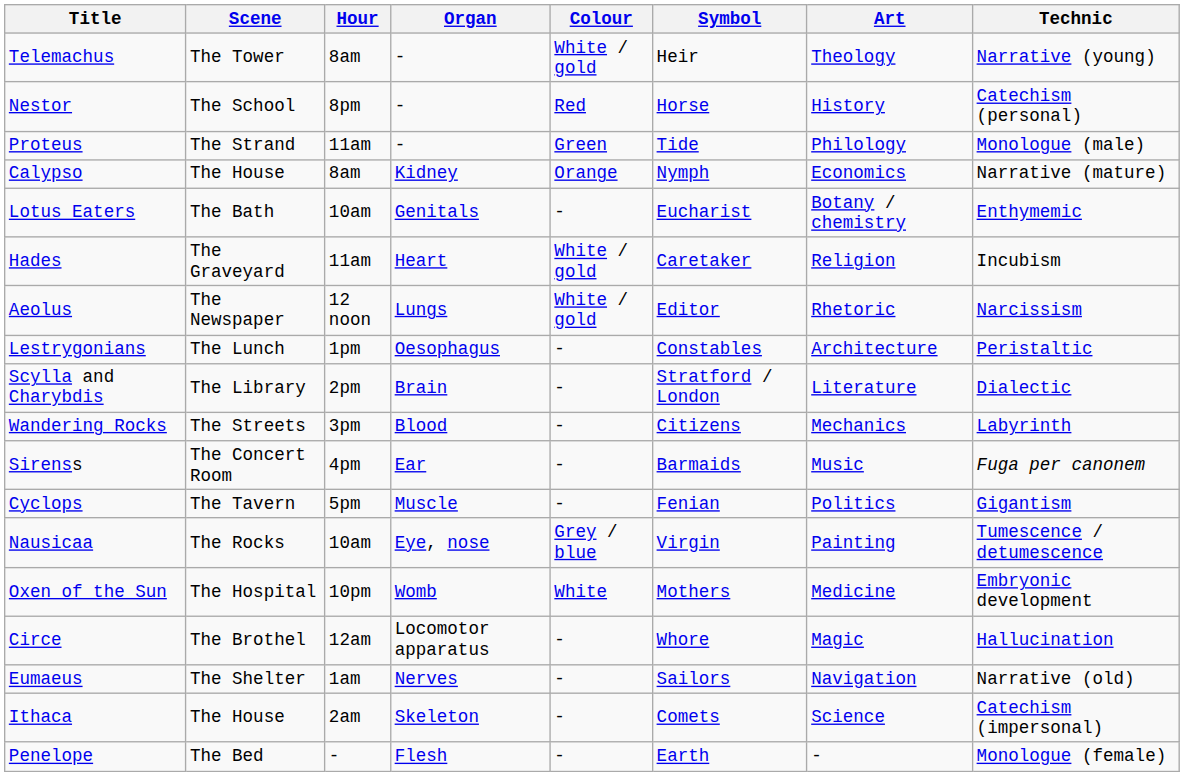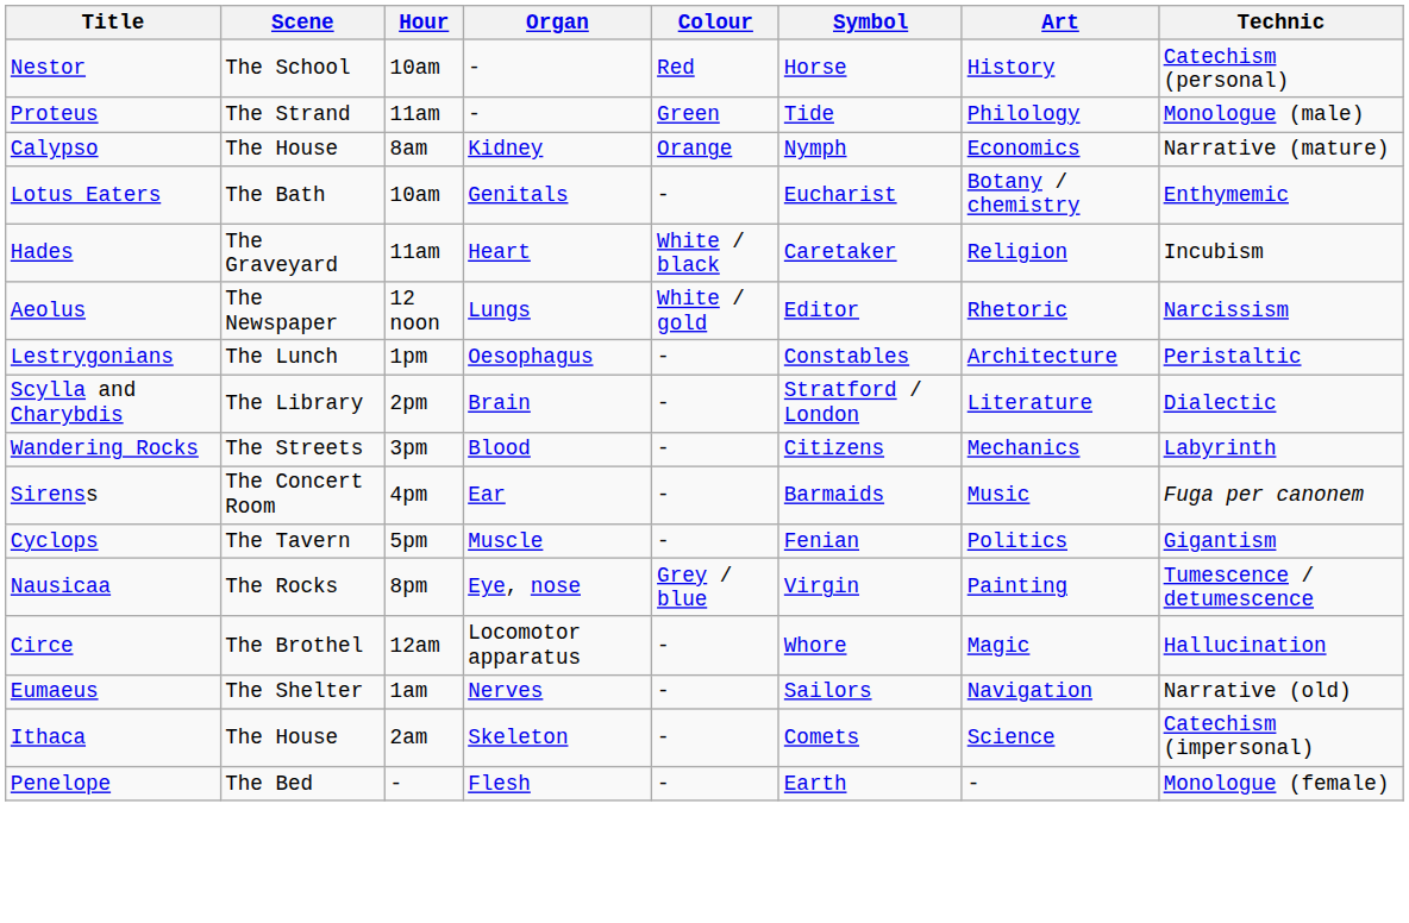- row: Telemachus | The Tower | 8am | - | White / gold | Heir | Theology | Narrative (young)
Nestor | Hour: 8pm -> 10am
Hades | Colour: White / gold -> White / black
Nausicaa | Hour: 10am -> 8pm
- row: Oxen of the Sun | The Hospital | 10pm | Womb | White | Mothers | Medicine | Embryonic development
